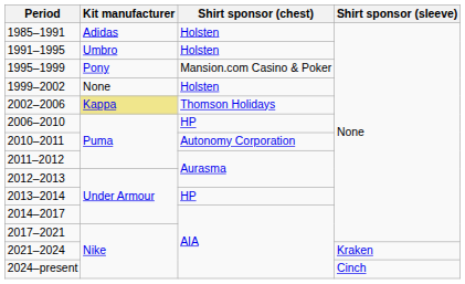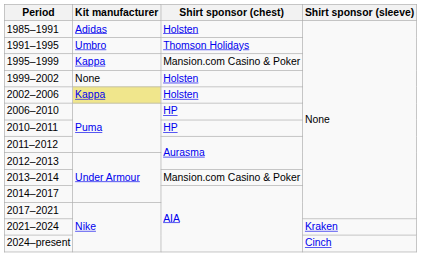1991–1995 | Shirt sponsor (chest): Holsten -> Thomson Holidays
1995–1999 | Kit manufacturer: Pony -> Kappa
2002–2006 | Shirt sponsor (chest): Thomson Holidays -> Holsten
2010–2011 | Shirt sponsor (chest): Autonomy Corporation -> HP
2013–2014 | Shirt sponsor (chest): HP -> Mansion.com Casino & Poker
